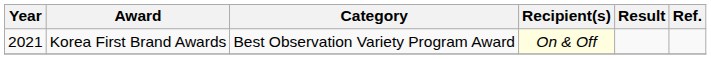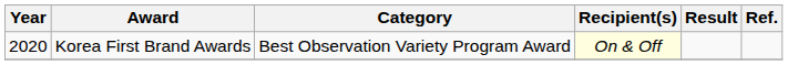Korea First Brand Awards | Year: 2021 -> 2020
